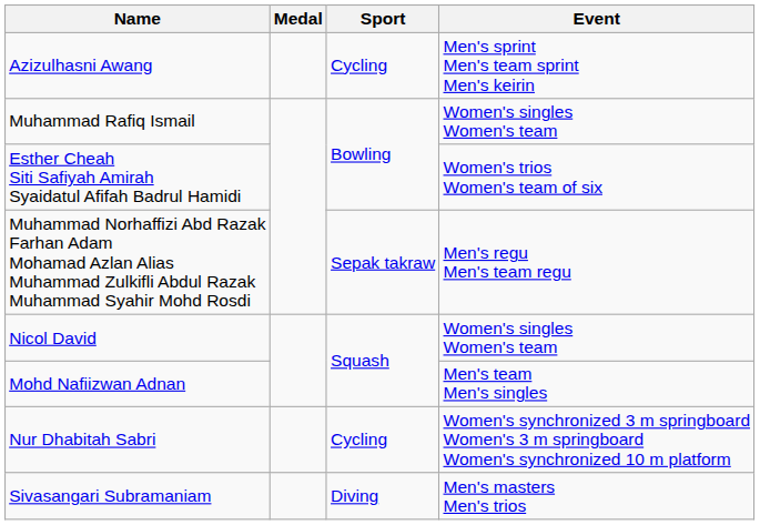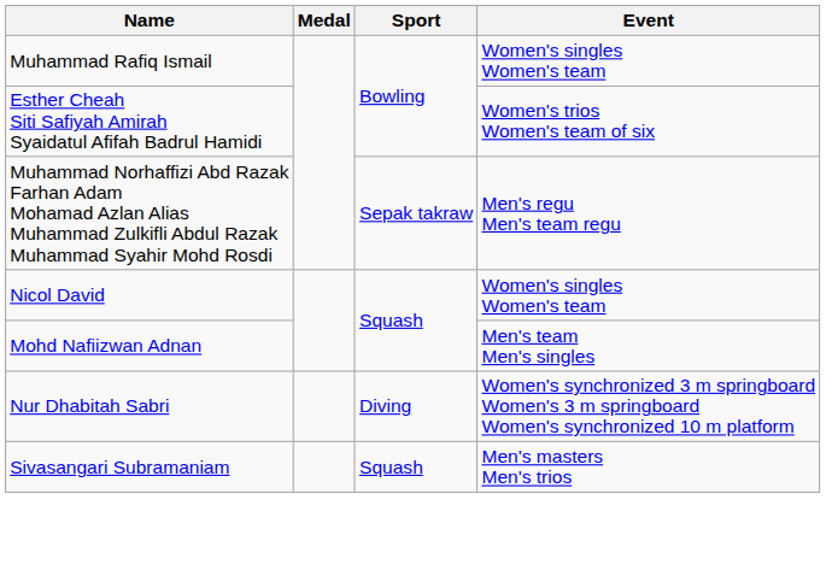- row: Azizulhasni Awang | Cycling | Men's sprint Men's team sprint Men's keirin
Nur Dhabitah Sabri | Sport: Cycling -> Diving
Sivasangari Subramaniam | Sport: Diving -> Squash
